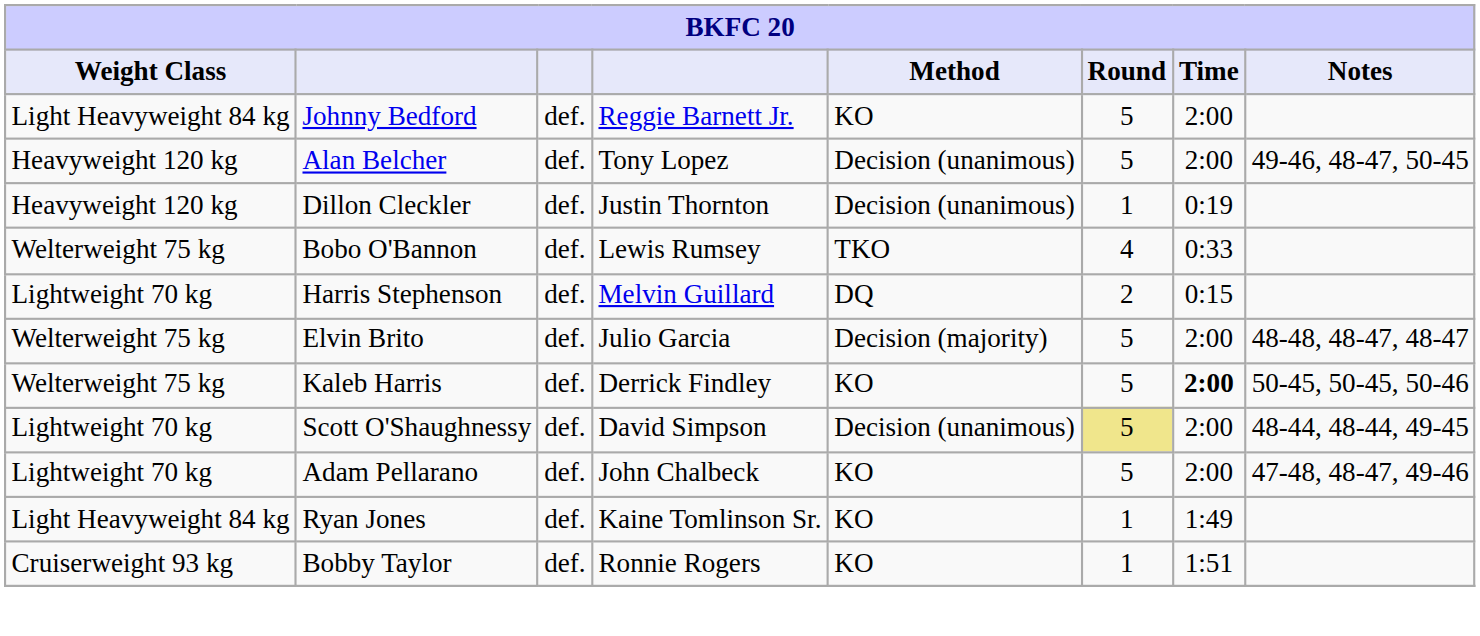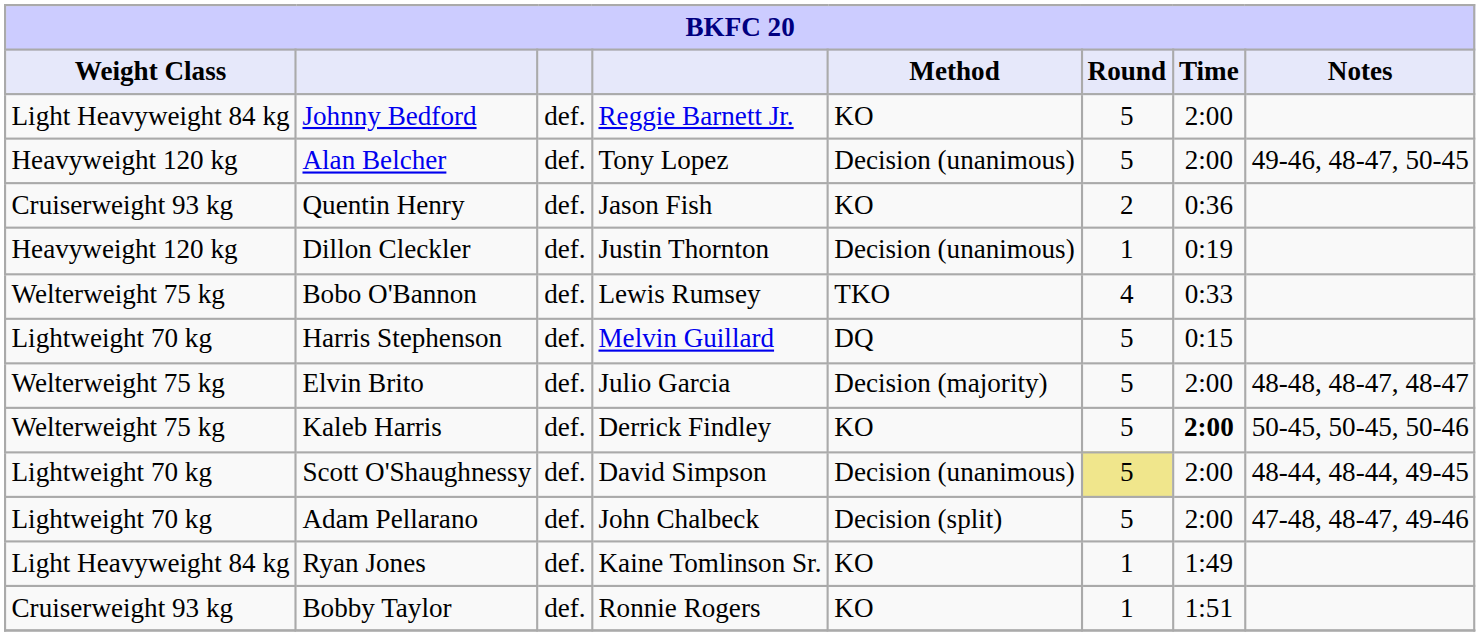+ row: Cruiserweight 93 kg | Quentin Henry | def. | Jason Fish | KO | 2 | 0:36
Harris Stephenson | Round: 2 -> 5
Adam Pellarano | Method: KO -> Decision (split)
